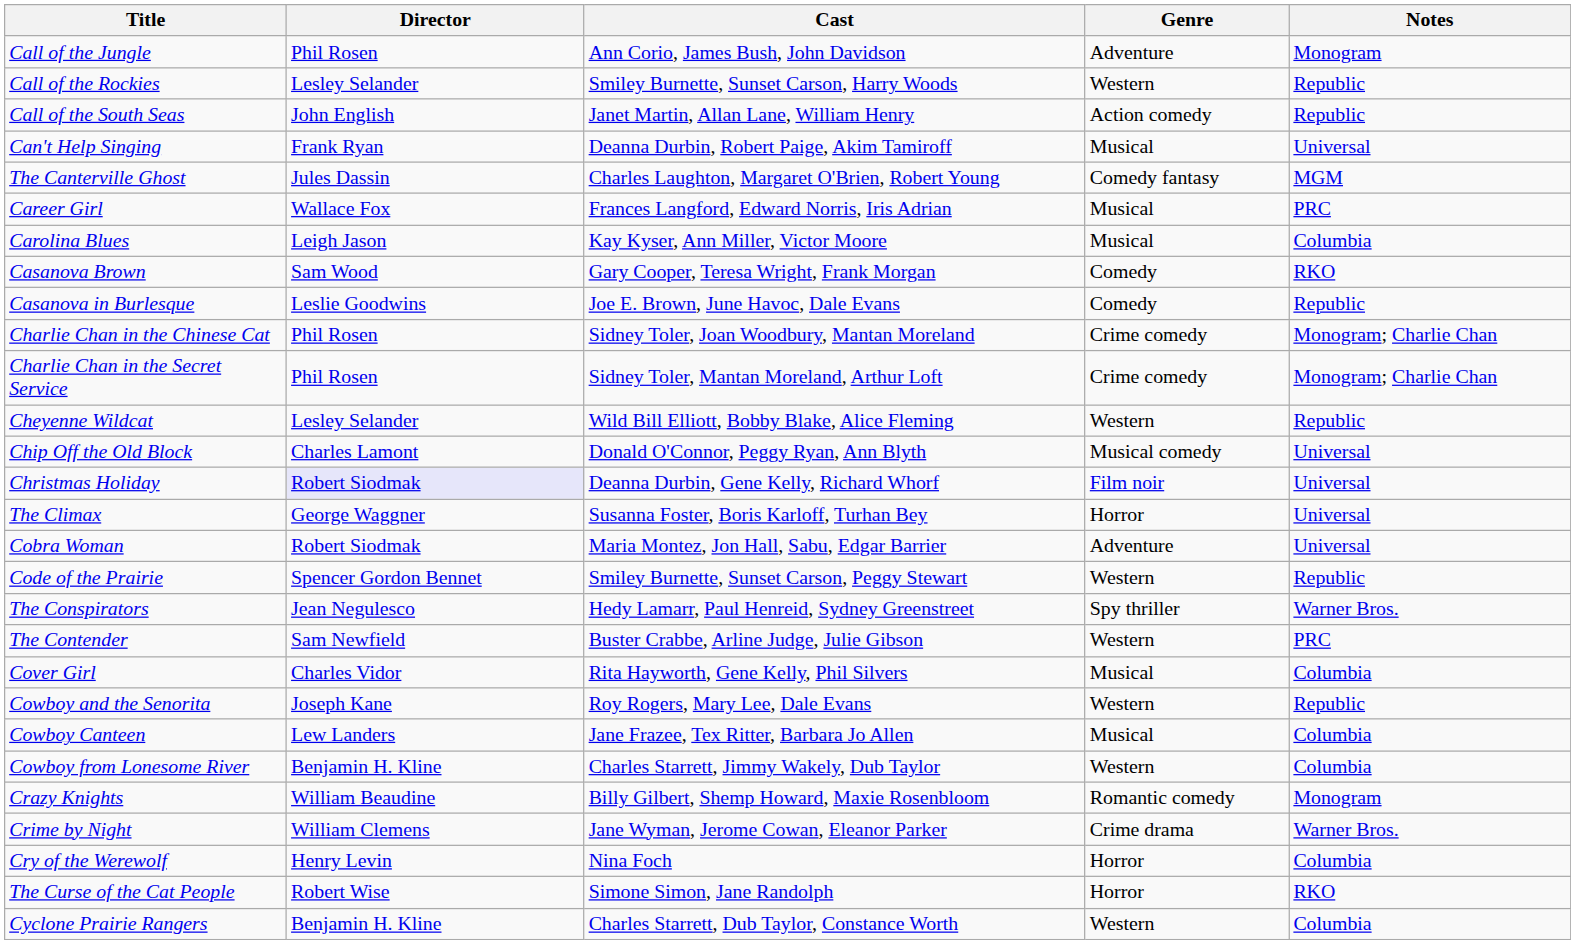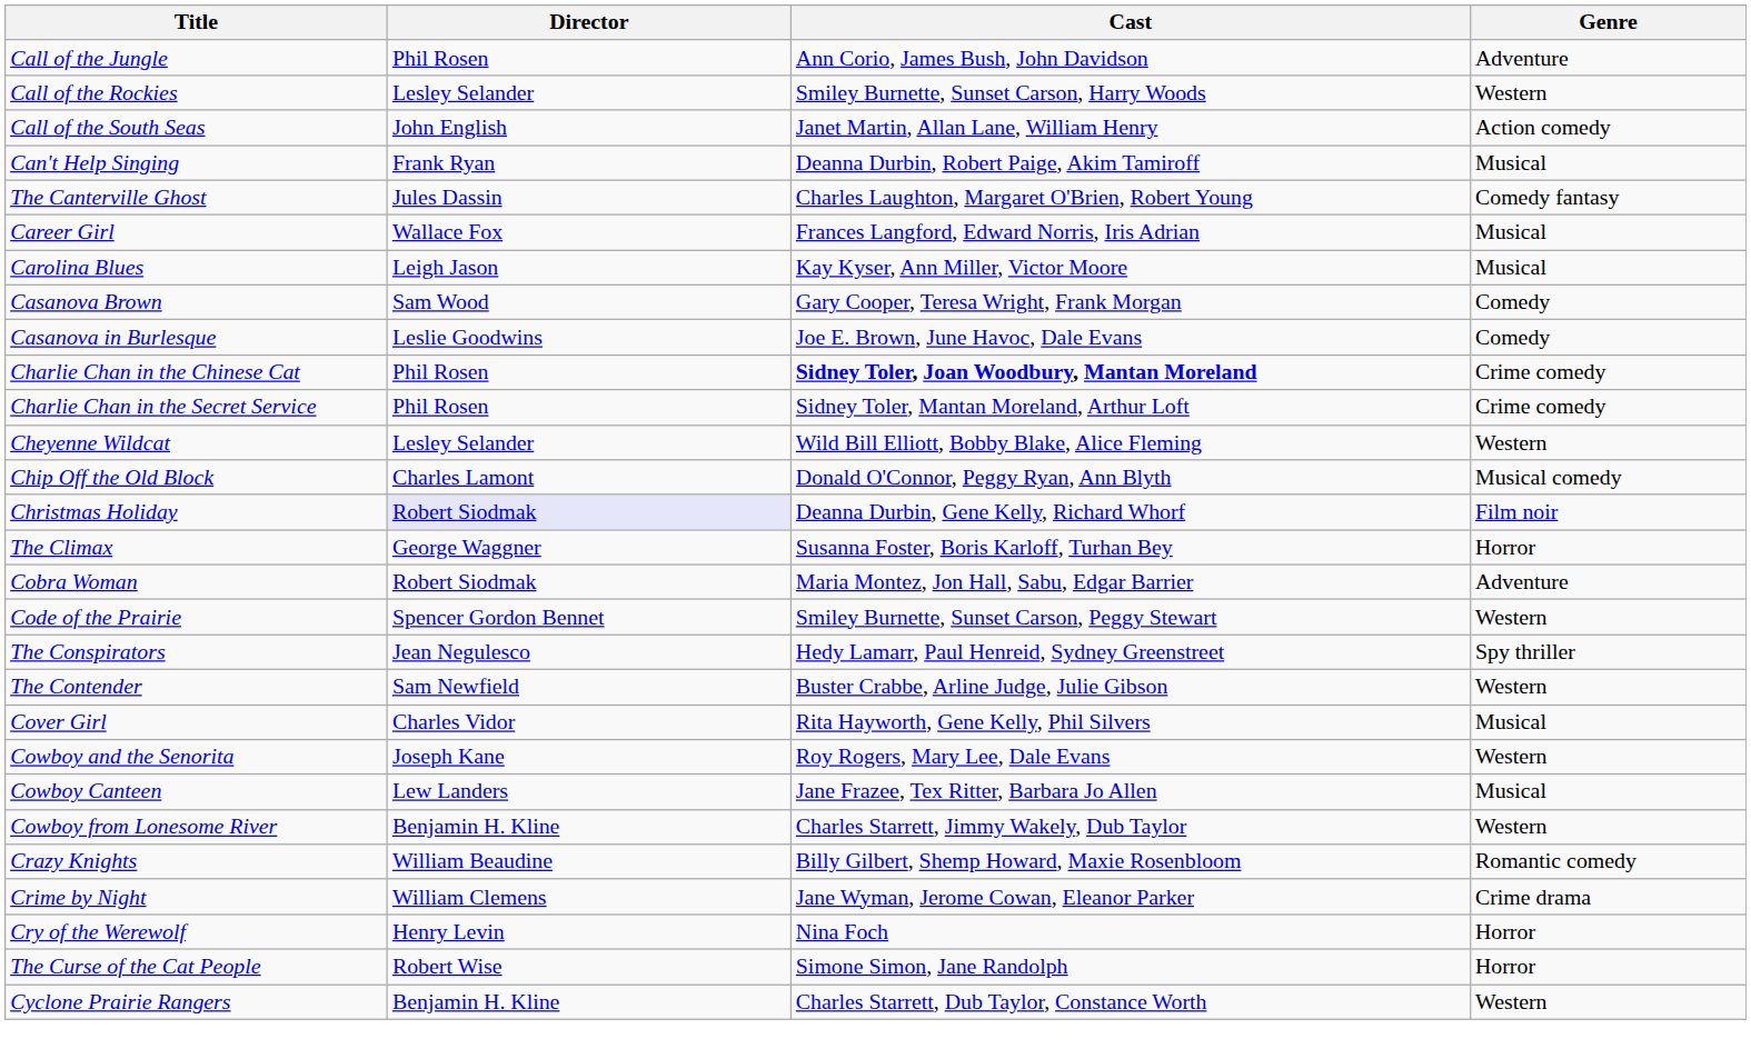- column: Notes | Monogram | Republic | Republic | Universal | MGM | PRC | Columbia | RKO | Republic | Monogram; Charlie Chan | Monogram; Charlie Chan | Republic | Universal | Universal | Universal | Universal | Republic | Warner Bros. | PRC | Columbia | Republic | Columbia | Columbia | Monogram | Warner Bros. | Columbia | RKO | Columbia
Charlie Chan in the Chinese Cat | Cast: normal -> bold
